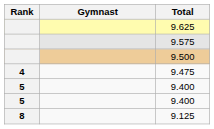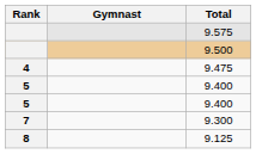- row: 9.625
+ row: 7 | 9.300
